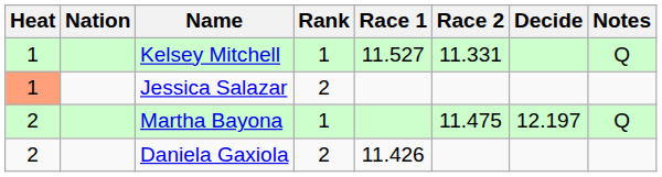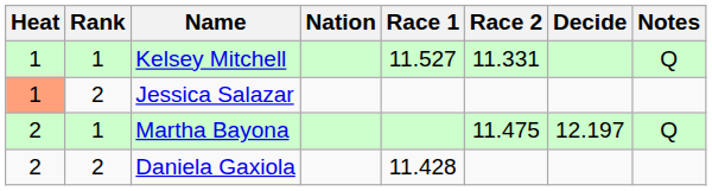columns swapped: Rank <-> Nation
Daniela Gaxiola | Race 1: 11.426 -> 11.428
